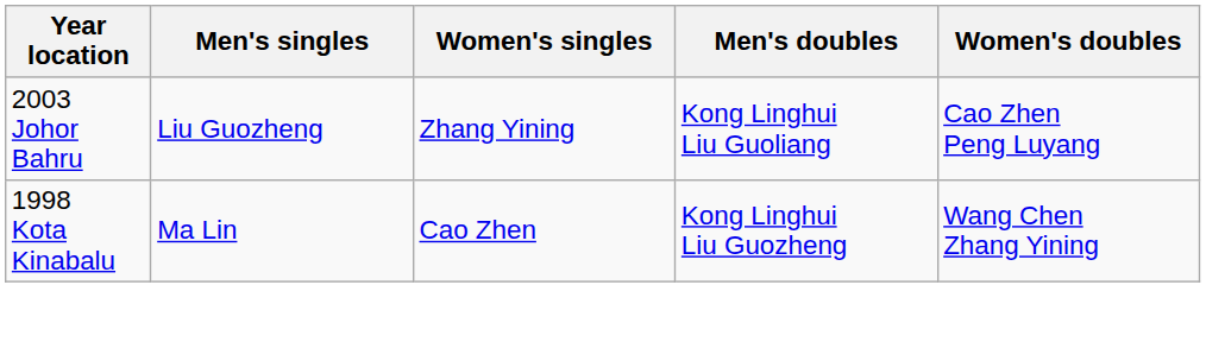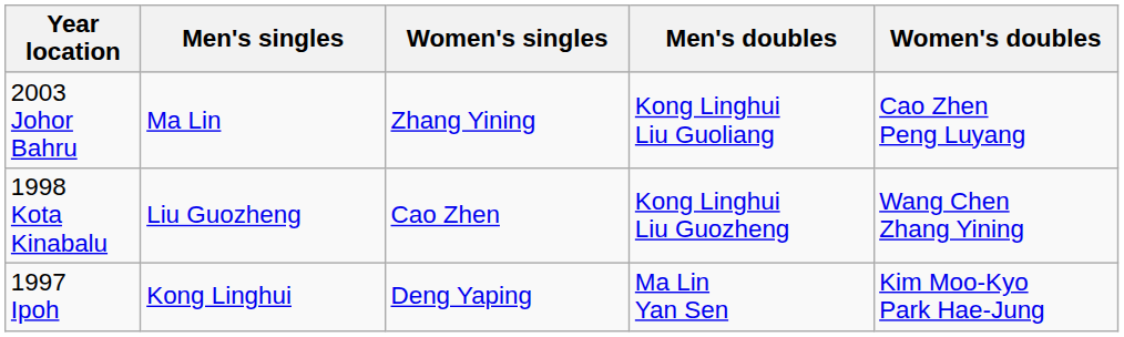2003 Johor Bahru | Men's singles: Liu Guozheng -> Ma Lin
1998 Kota Kinabalu | Men's singles: Ma Lin -> Liu Guozheng
+ row: 1997 Ipoh | Kong Linghui | Deng Yaping | Ma Lin Yan Sen | Kim Moo-Kyo Park Hae-Jung
